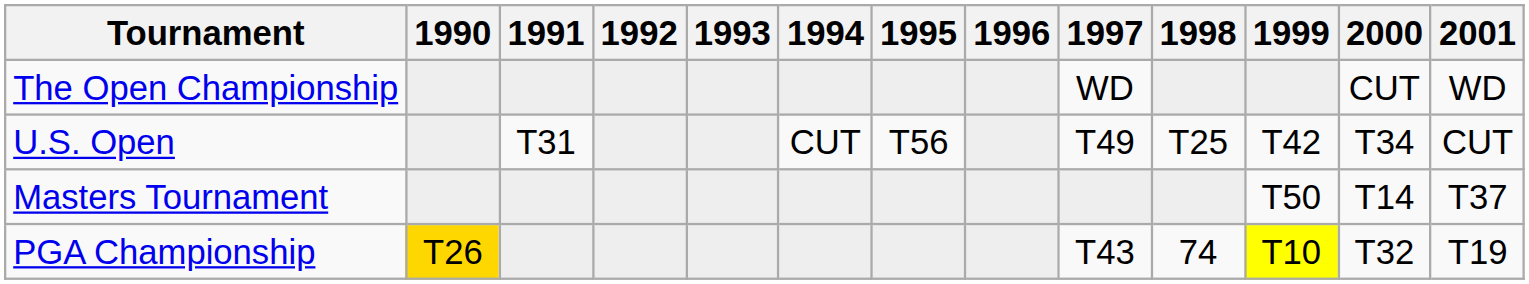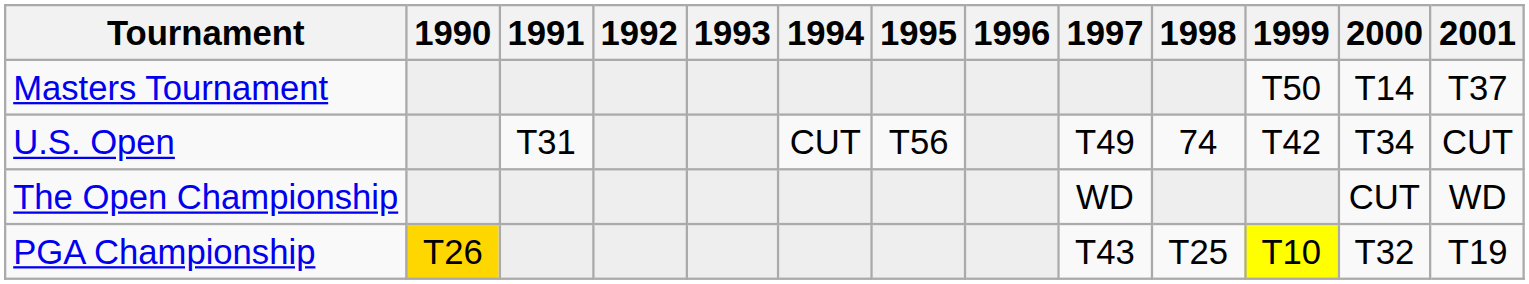rows swapped: Masters Tournament <-> The Open Championship
U.S. Open | 1998: T25 -> 74
PGA Championship | 1998: 74 -> T25
